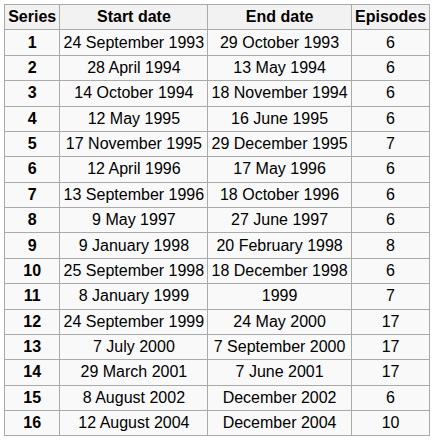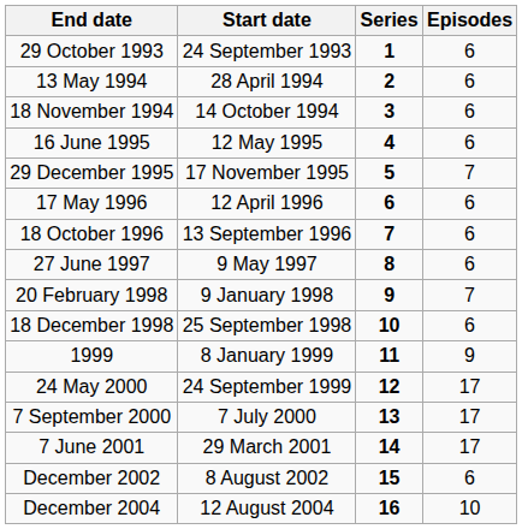columns swapped: Series <-> End date
9 January 1998 | Episodes: 8 -> 7
8 January 1999 | Episodes: 7 -> 9
